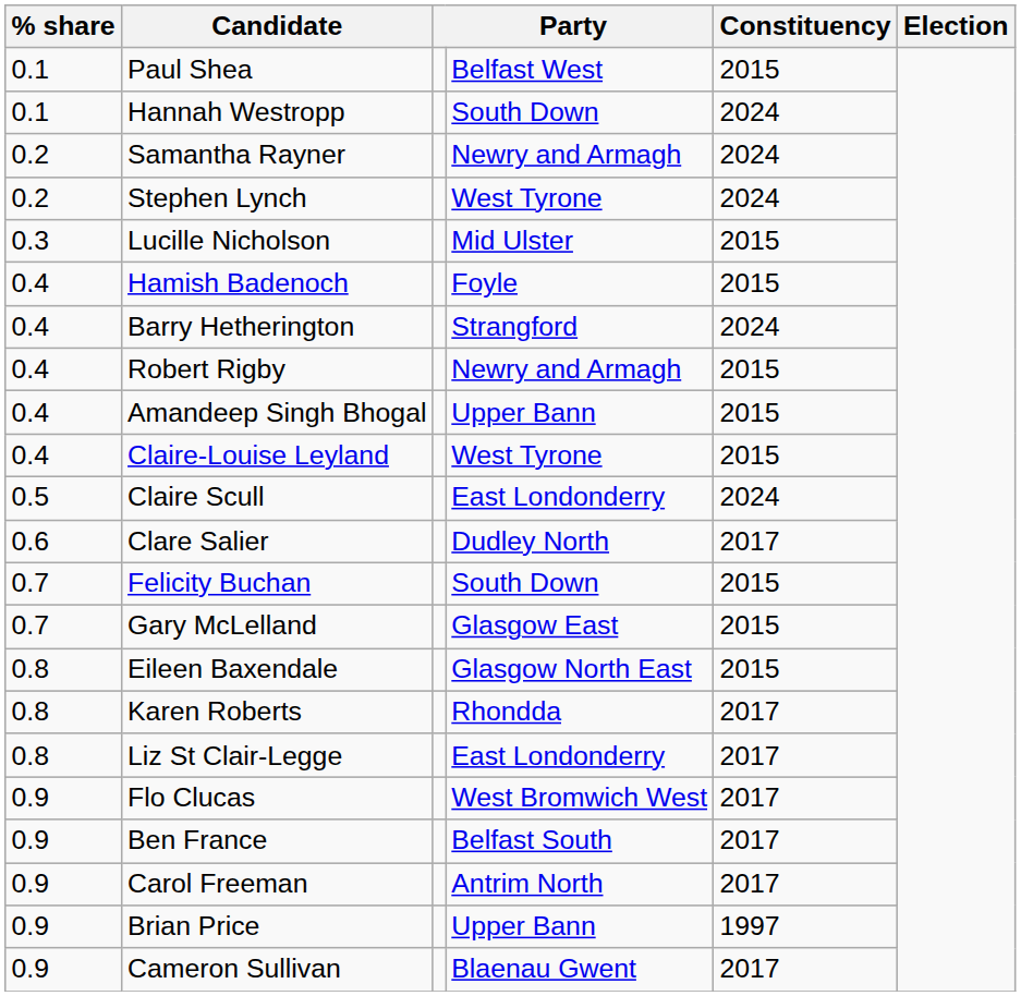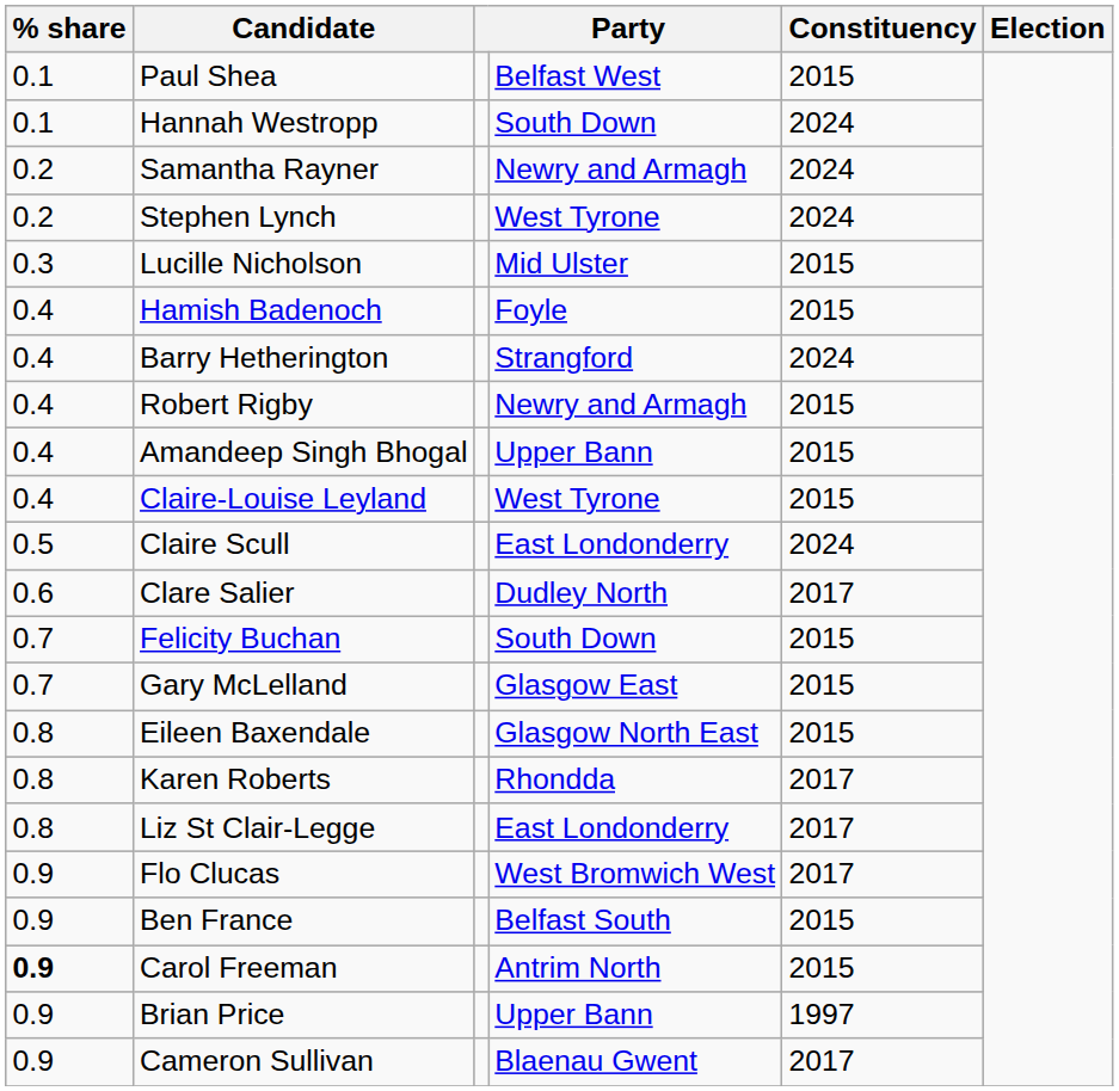Ben France | Constituency: 2017 -> 2015
Carol Freeman | % share: normal -> bold
Carol Freeman | Constituency: 2017 -> 2015
